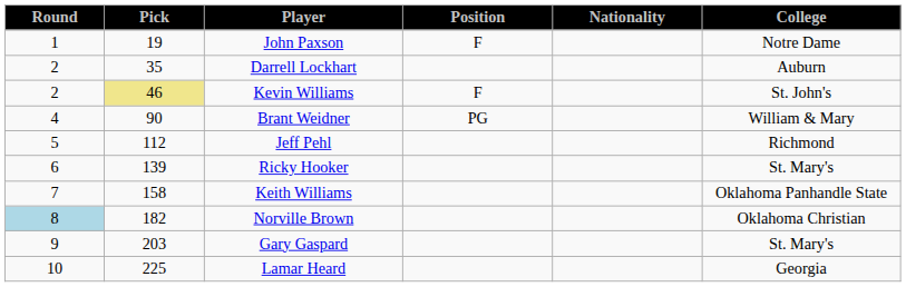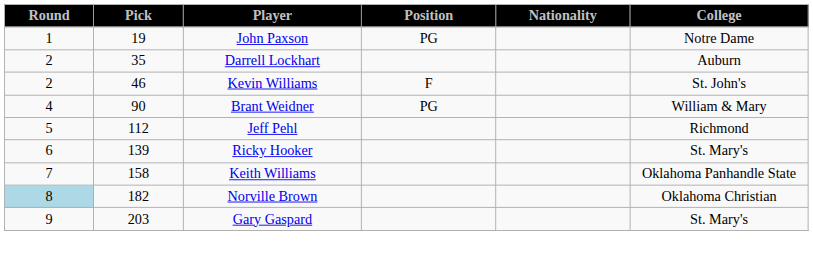John Paxson | Position: F -> PG
Kevin Williams | Pick: khaki background -> no background
- row: 10 | 225 | Lamar Heard | Georgia
